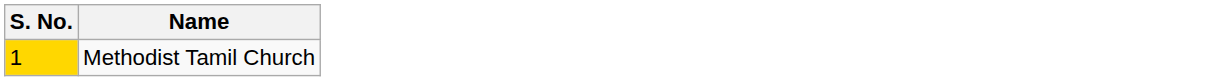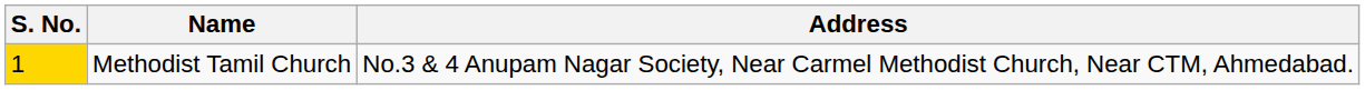+ column: Address | No.3 & 4 Anupam Nagar Society, Near Carmel Methodist Church, Near CTM, Ahmedabad.
